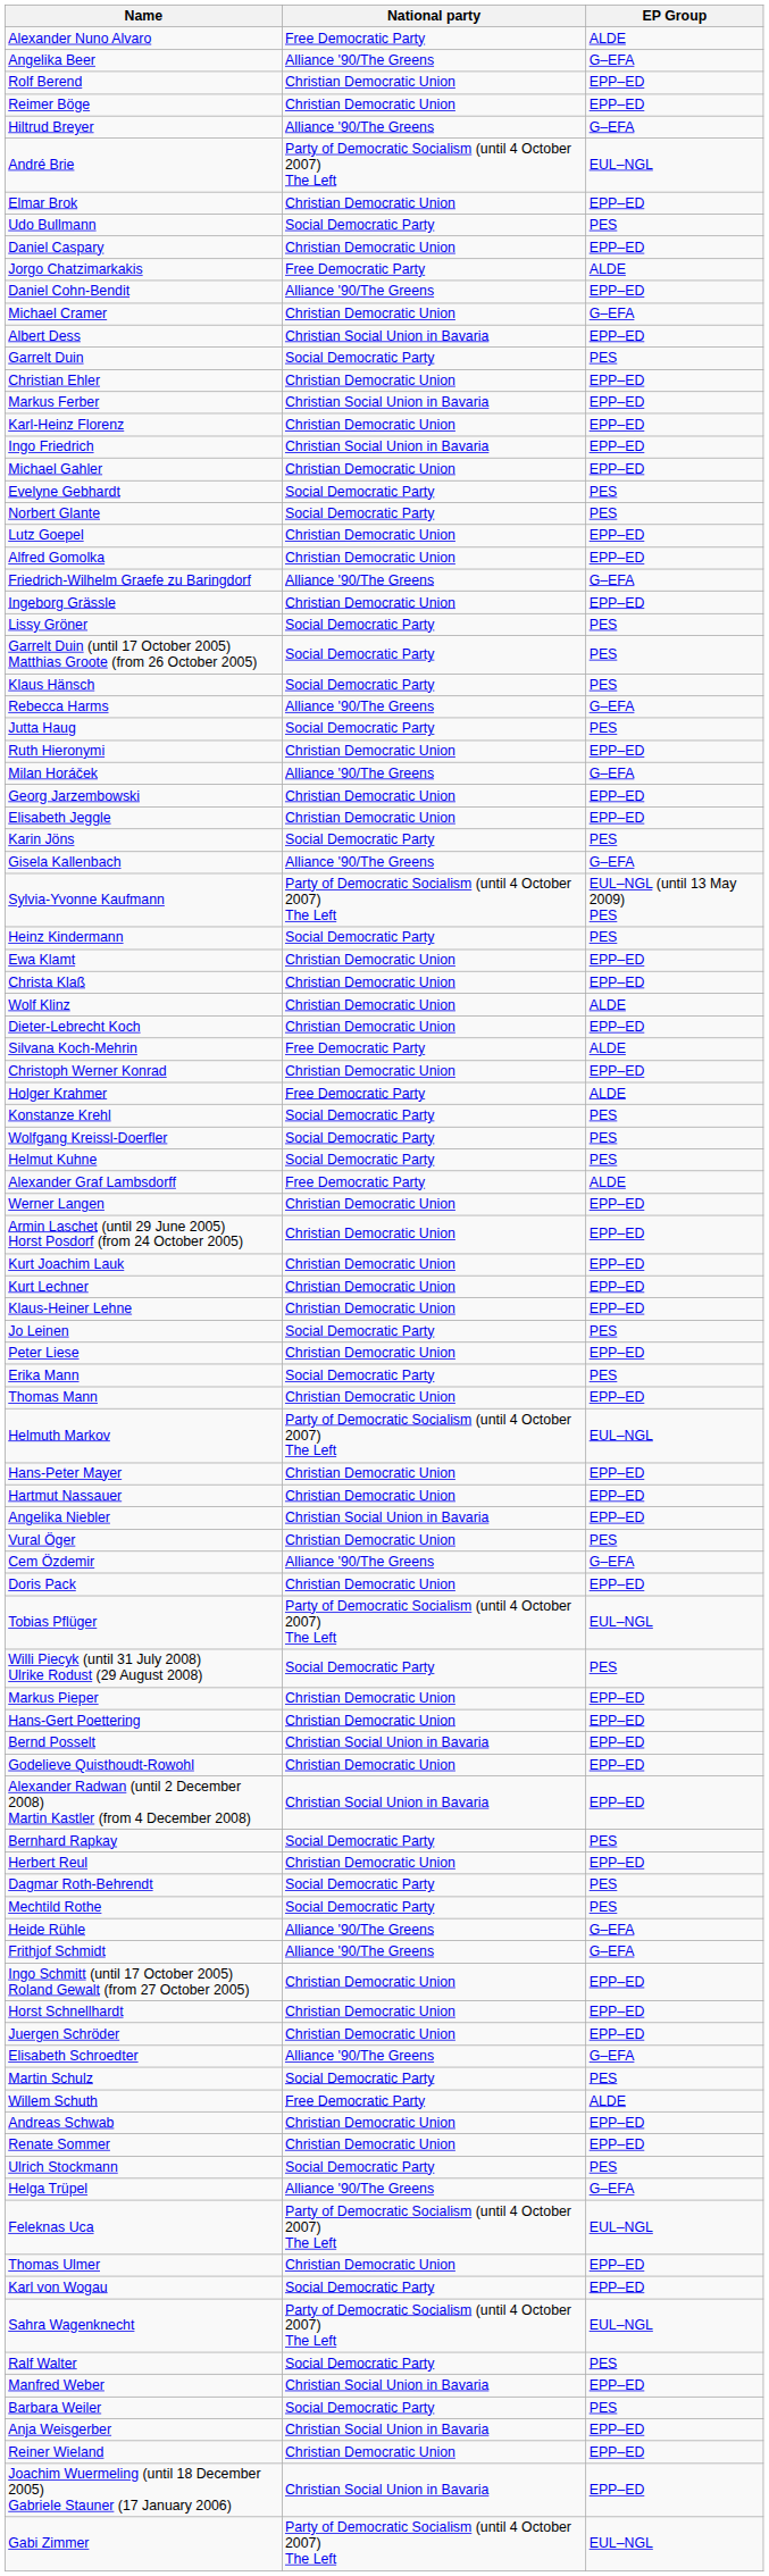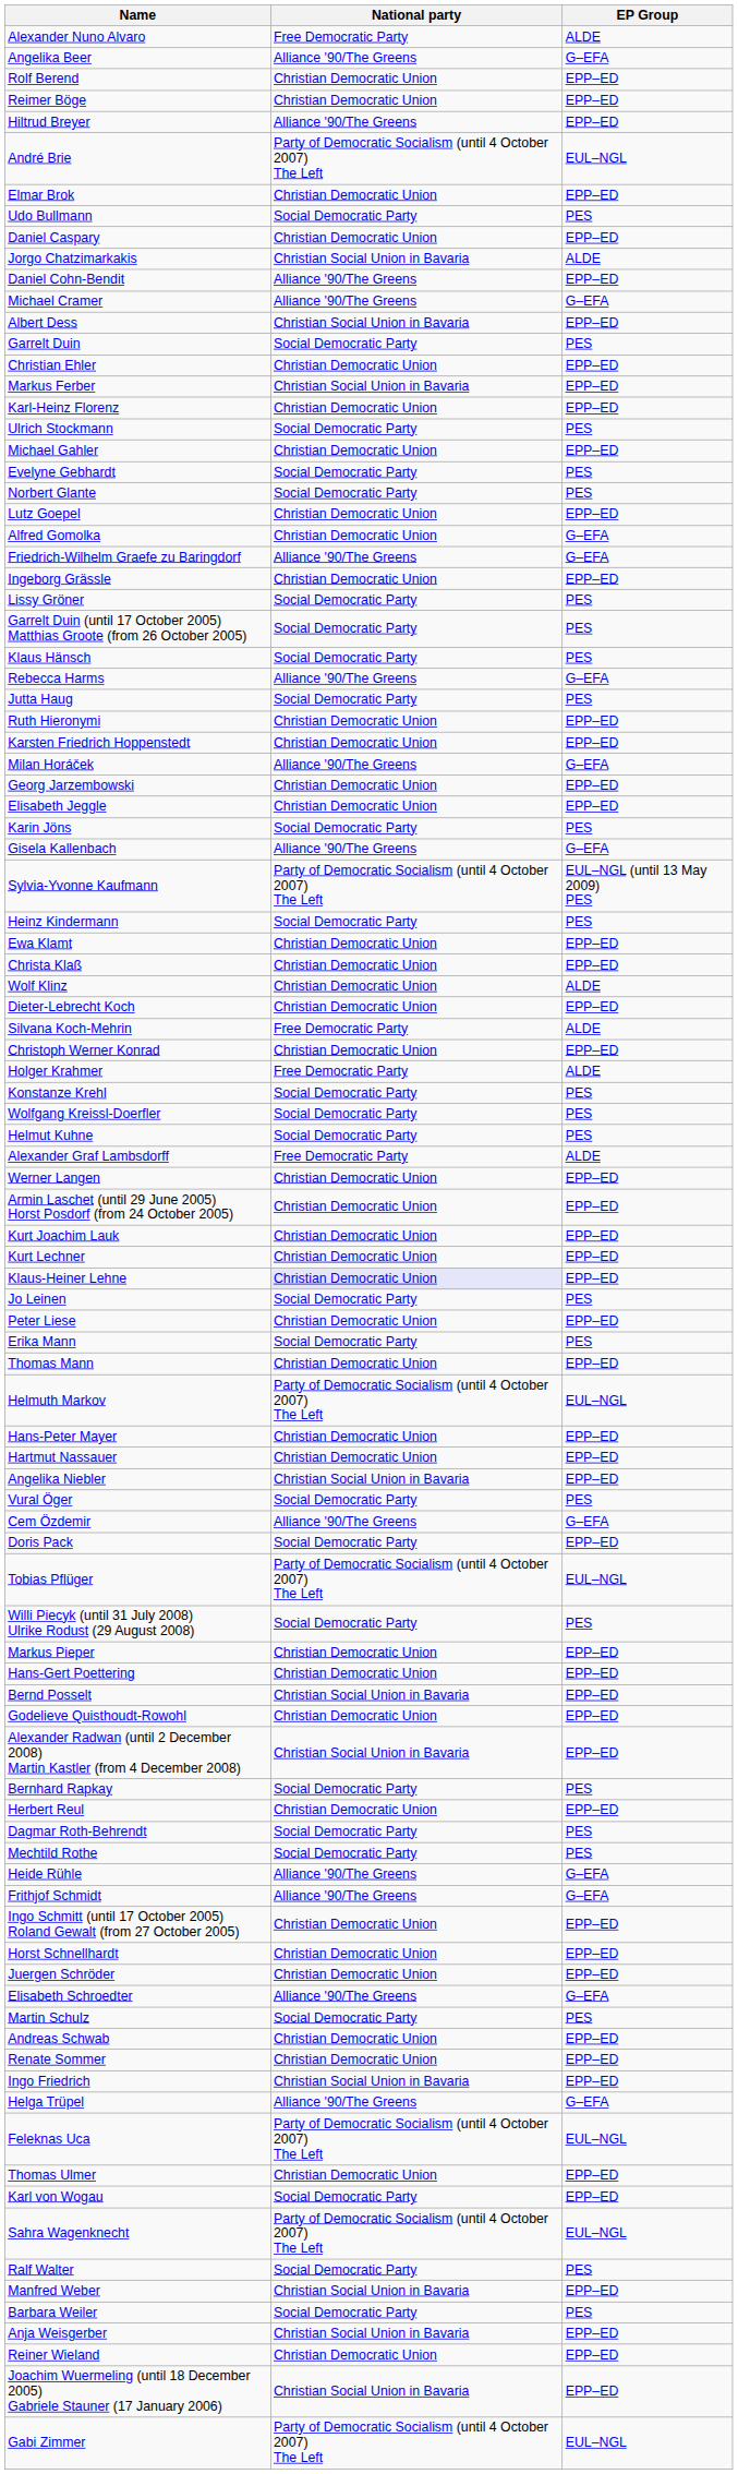Hiltrud Breyer | EP Group: G–EFA -> EPP–ED
Jorgo Chatzimarkakis | National party: Free Democratic Party -> Christian Social Union in Bavaria
Michael Cramer | National party: Christian Democratic Union -> Alliance '90/The Greens
rows swapped: Ingo Friedrich <-> Ulrich Stockmann
Alfred Gomolka | EP Group: EPP–ED -> G–EFA
+ row: Karsten Friedrich Hoppenstedt | Christian Democratic Union | EPP–ED
Klaus-Heiner Lehne | National party: no background -> lavender background
Vural Öger | National party: Christian Democratic Union -> Social Democratic Party
Doris Pack | National party: Christian Democratic Union -> Social Democratic Party
- row: Willem Schuth | Free Democratic Party | ALDE
